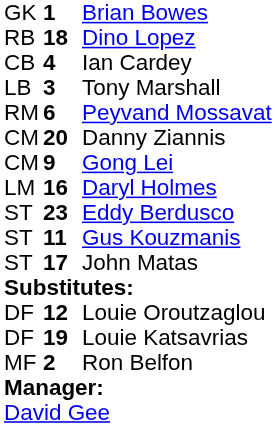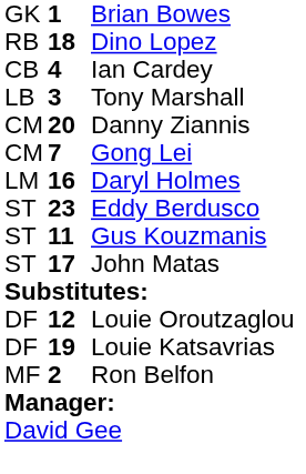- row: RM | 6 | Peyvand Mossavat
Gong Lei | column 2: 9 -> 7
